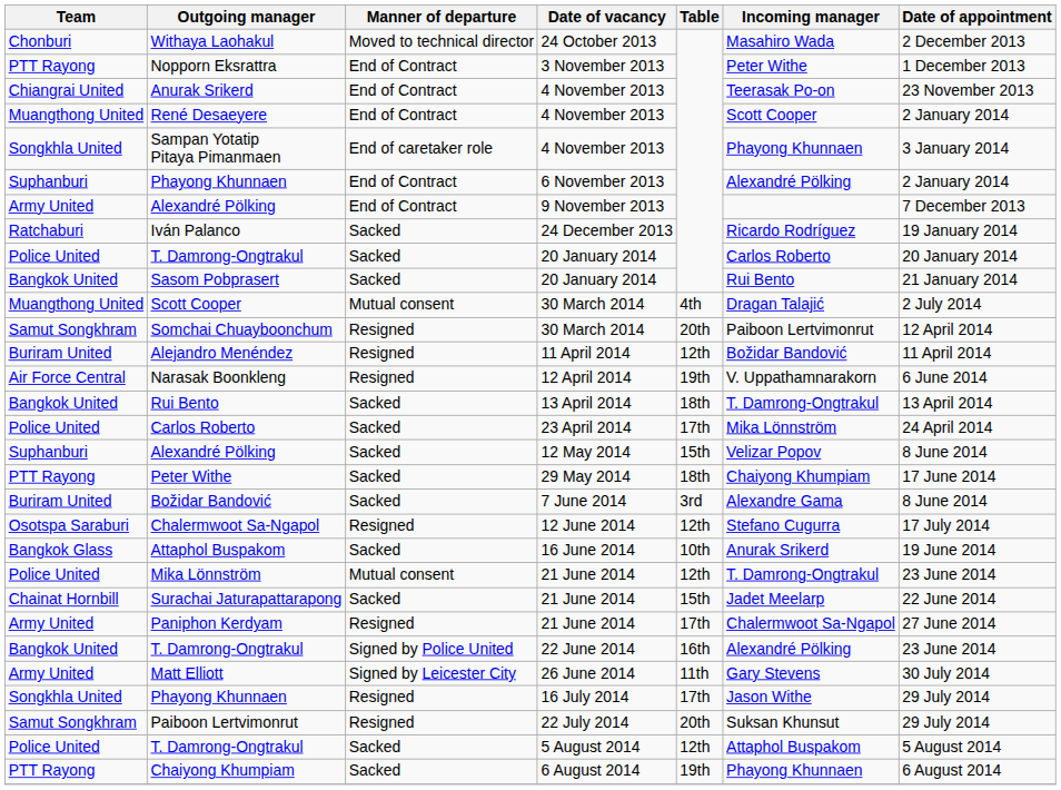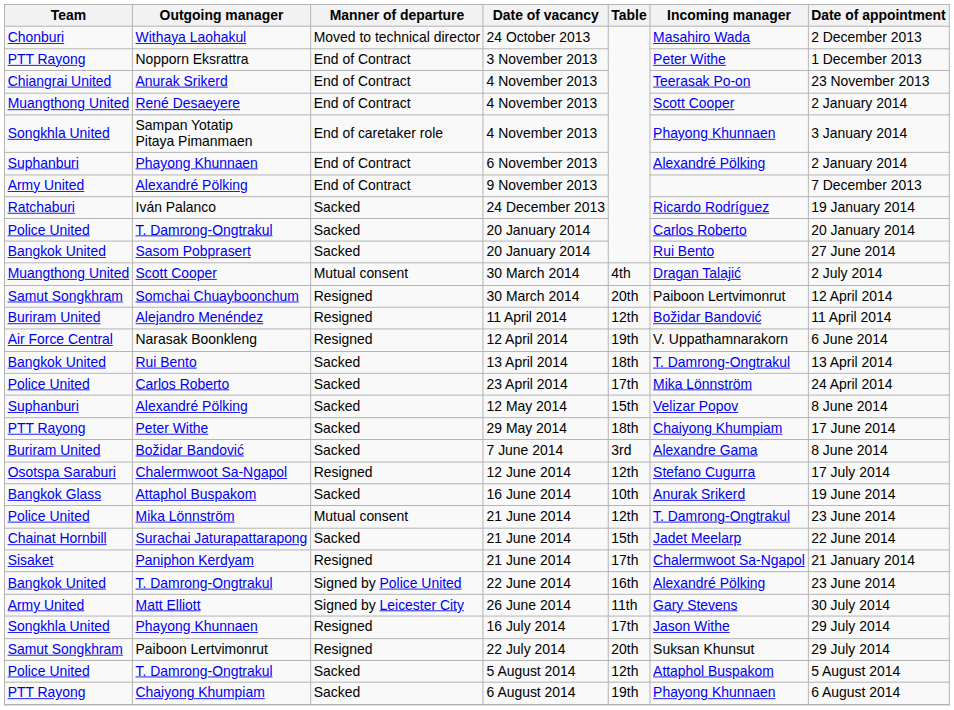Sasom Pobprasert | Date of appointment: 21 January 2014 -> 27 June 2014
Paniphon Kerdyam | Team: Army United -> Sisaket
Paniphon Kerdyam | Date of appointment: 27 June 2014 -> 21 January 2014
